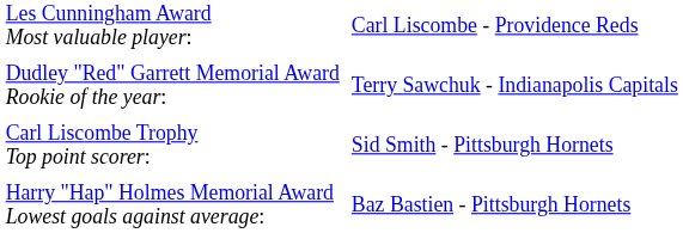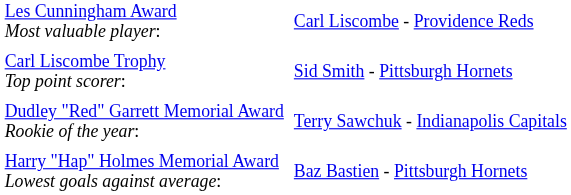rows swapped: Carl Liscombe Trophy Top point scorer: <-> Dudley "Red" Garrett Memorial Award Rookie of the year:
